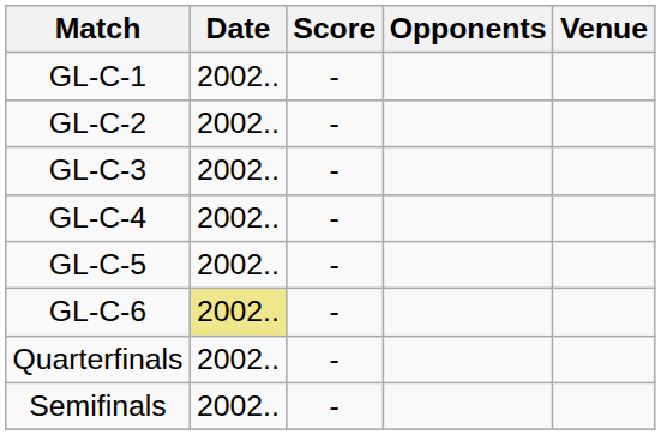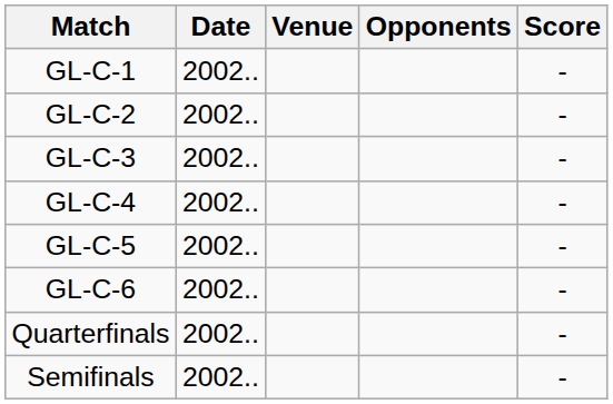columns swapped: Venue <-> Score
GL-C-6 | Date: khaki background -> no background
